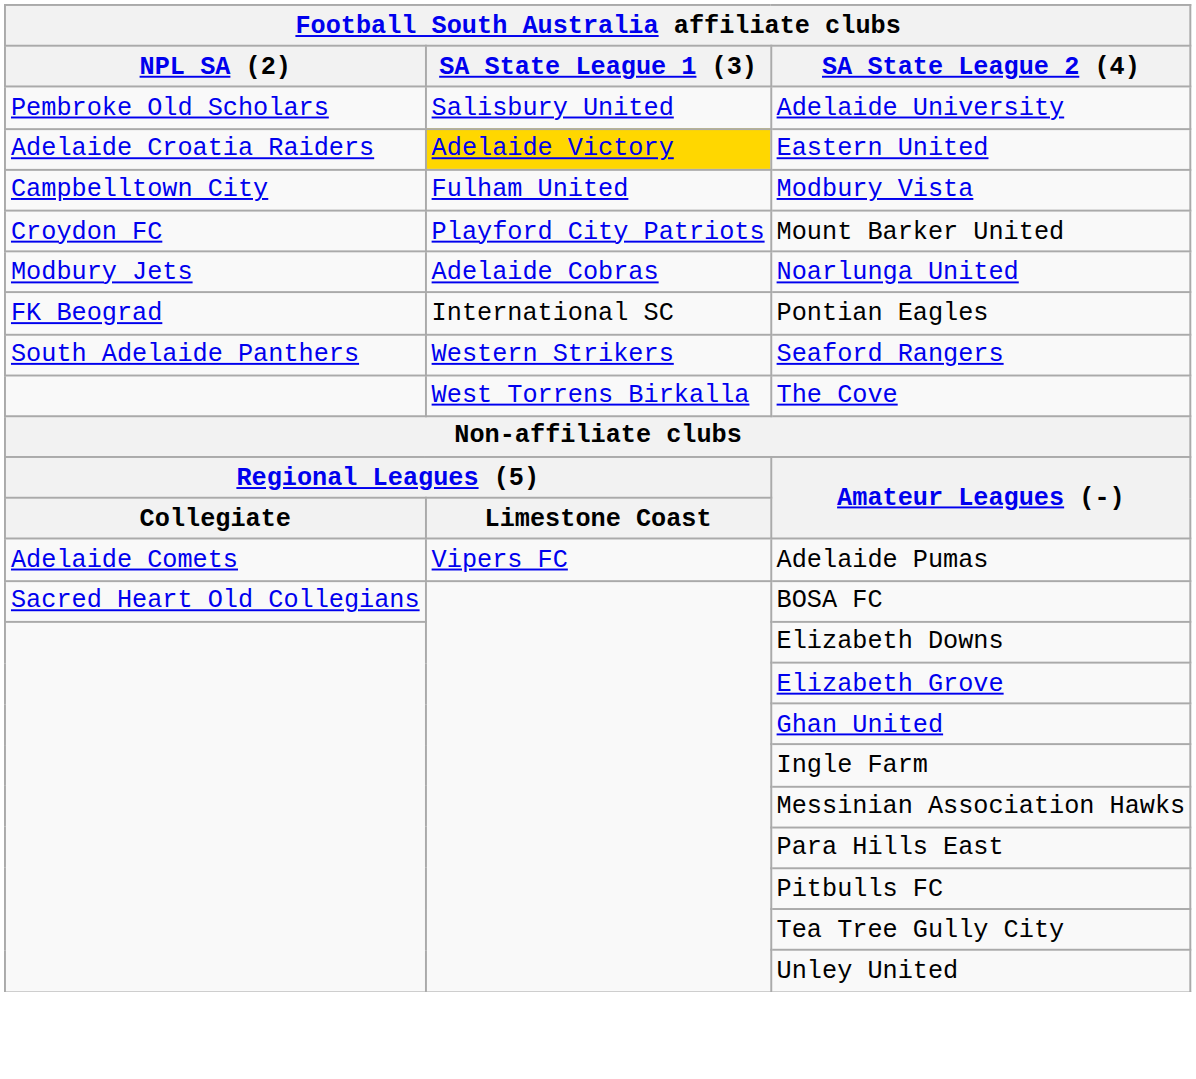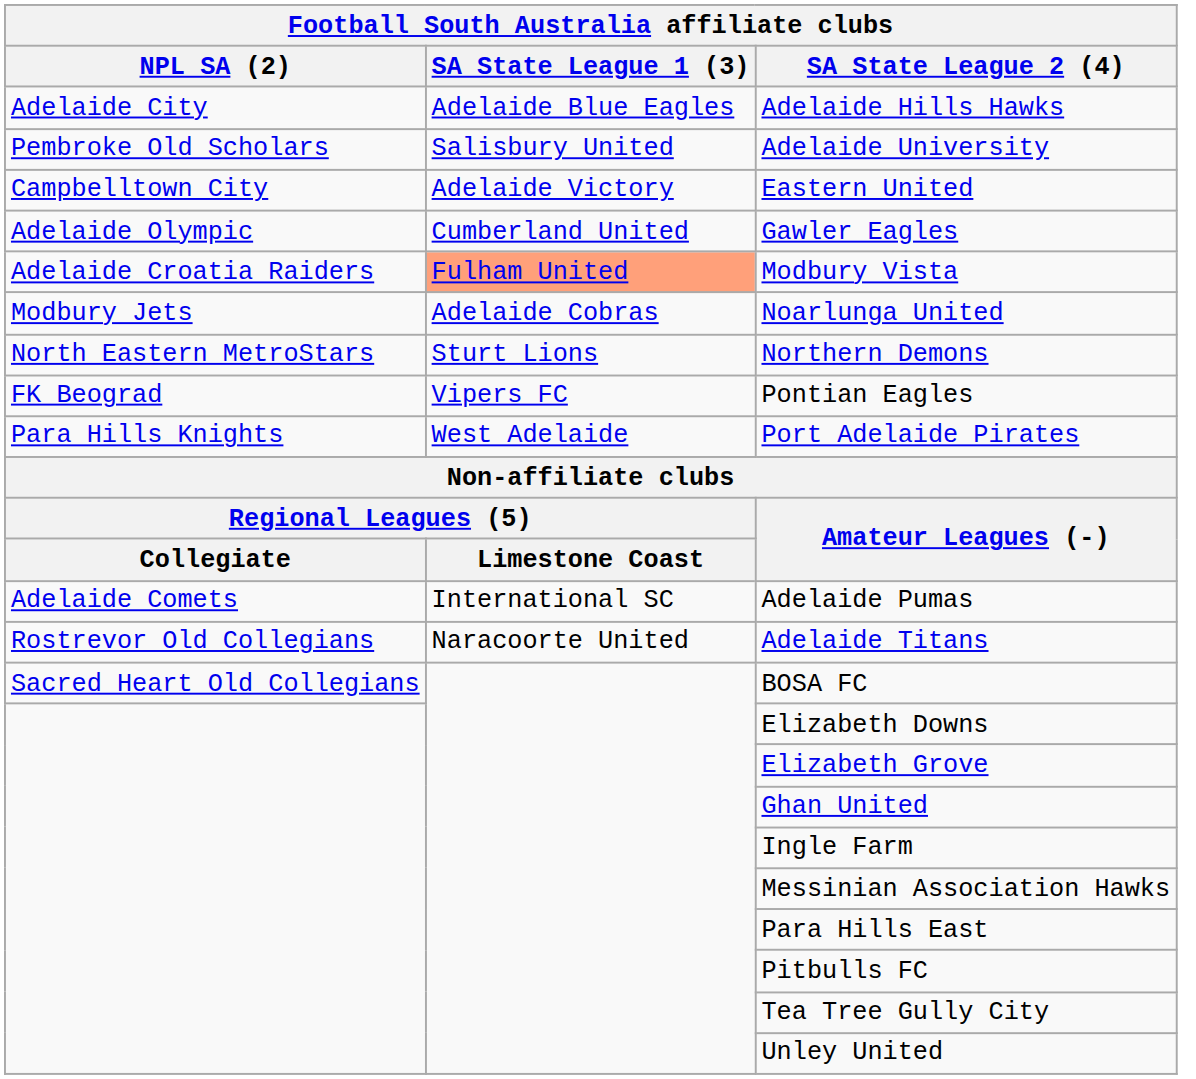+ row: Adelaide City | Adelaide Blue Eagles | Adelaide Hills Hawks
Eastern United | NPL SA (2): Adelaide Croatia Raiders -> Campbelltown City
Eastern United | SA State League 1 (3): gold background -> no background
+ row: Adelaide Olympic | Cumberland United | Gawler Eagles
Modbury Vista | NPL SA (2): Campbelltown City -> Adelaide Croatia Raiders
Modbury Vista | SA State League 1 (3): no background -> lightsalmon background
- row: Croydon FC | Playford City Patriots | Mount Barker United
+ row: North Eastern MetroStars | Sturt Lions | Northern Demons
Pontian Eagles | SA State League 1 (3): International SC -> Vipers FC
+ row: Para Hills Knights | West Adelaide | Port Adelaide Pirates
- row: South Adelaide Panthers | Western Strikers | Seaford Rangers
- row: West Torrens Birkalla | The Cove
Adelaide Pumas | SA State League 1 (3): Vipers FC -> International SC
+ row: Rostrevor Old Collegians | Naracoorte United | Adelaide Titans
